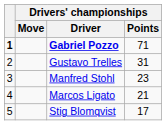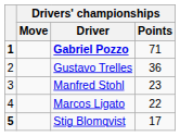Gustavo Trelles | Drivers' championships / Points: 31 -> 36
Marcos Ligato | Drivers' championships / Points: 21 -> 22
Stig Blomqvist | column 1: normal -> bold
